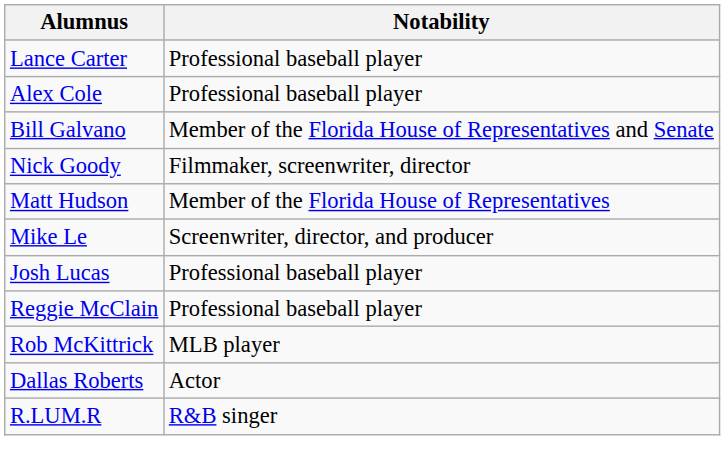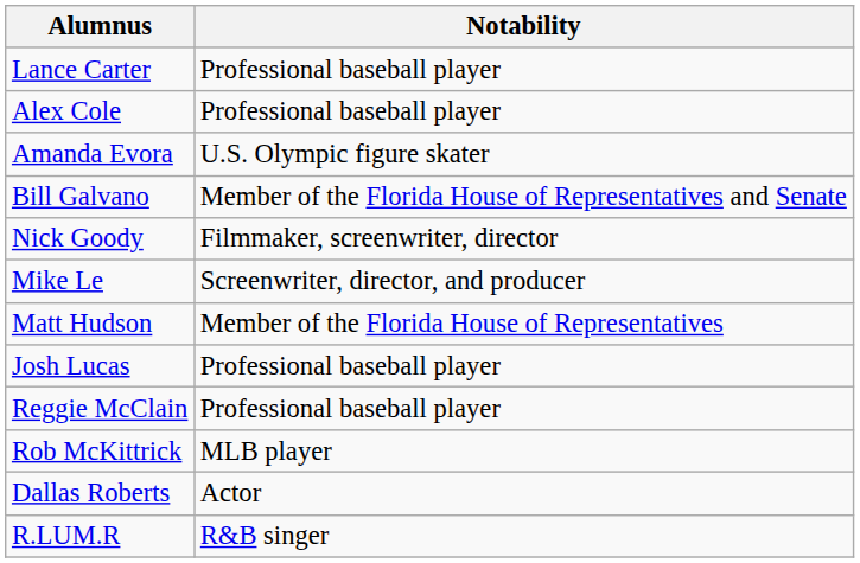+ row: Amanda Evora | U.S. Olympic figure skater
rows swapped: Matt Hudson <-> Mike Le
